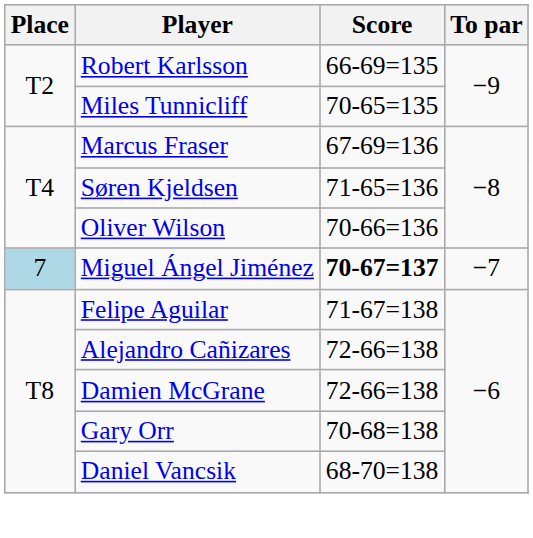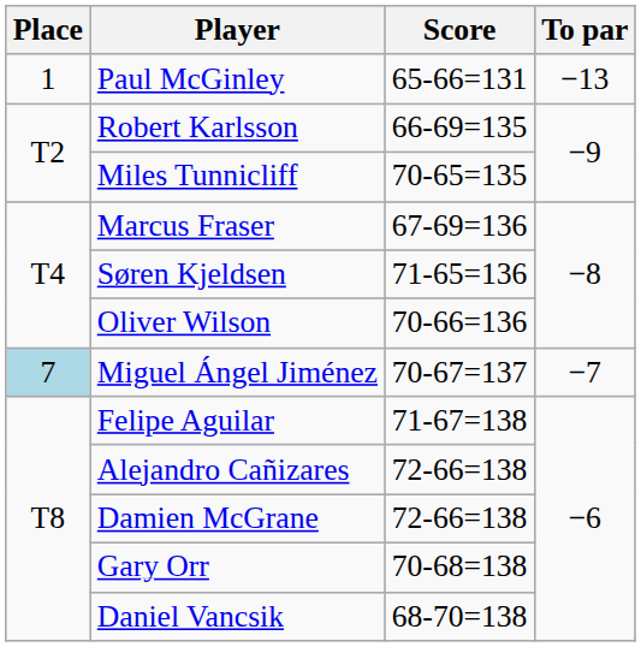+ row: 1 | Paul McGinley | 65-66=131 | −13
Miguel Ángel Jiménez | Score: bold -> normal
